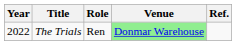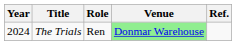The Trials | Year: 2022 -> 2024
